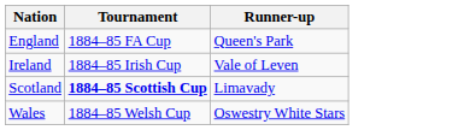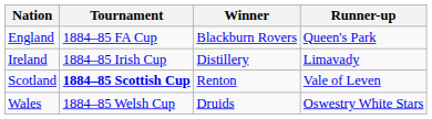+ column: Winner | Blackburn Rovers | Distillery | Renton | Druids
Ireland | Runner-up: Vale of Leven -> Limavady
Scotland | Runner-up: Limavady -> Vale of Leven
